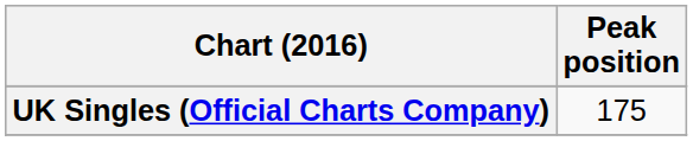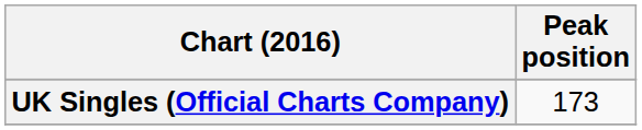UK Singles (Official Charts Company) | Peak position: 175 -> 173
